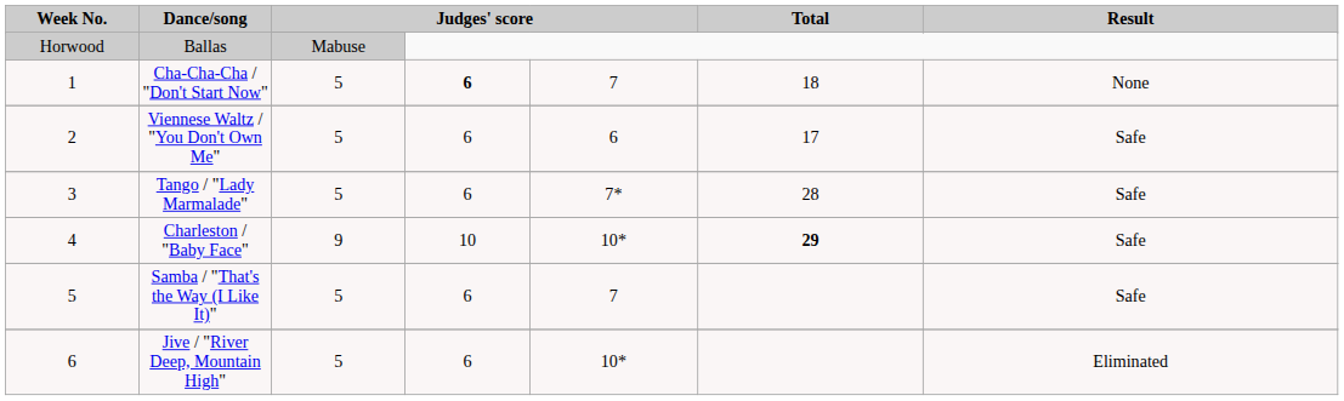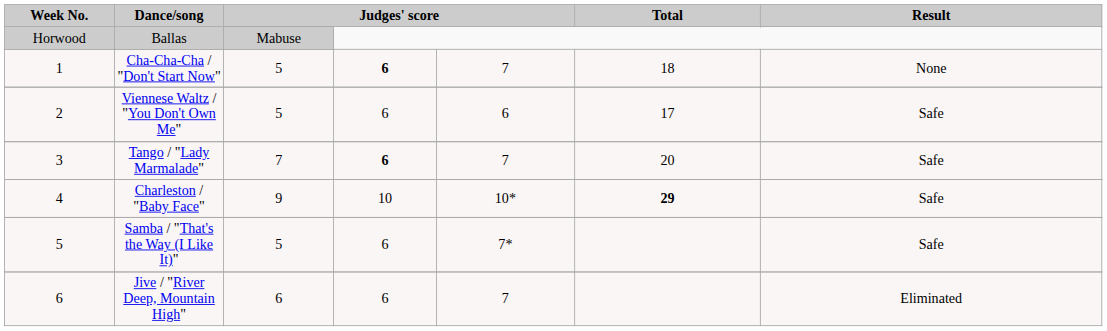Tango / "Lady Marmalade" | column 3: 5 -> 7
Tango / "Lady Marmalade" | column 4: normal -> bold
Tango / "Lady Marmalade" | column 5: 7* -> 7
Tango / "Lady Marmalade" | Total: 28 -> 20
Samba / "That's the Way (I Like It)" | column 5: 7 -> 7*
Jive / "River Deep, Mountain High" | column 3: 5 -> 6
Jive / "River Deep, Mountain High" | column 5: 10* -> 7
